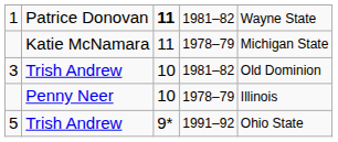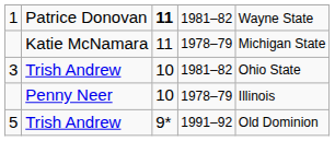3 | column 5: Old Dominion -> Ohio State
5 | column 5: Ohio State -> Old Dominion
